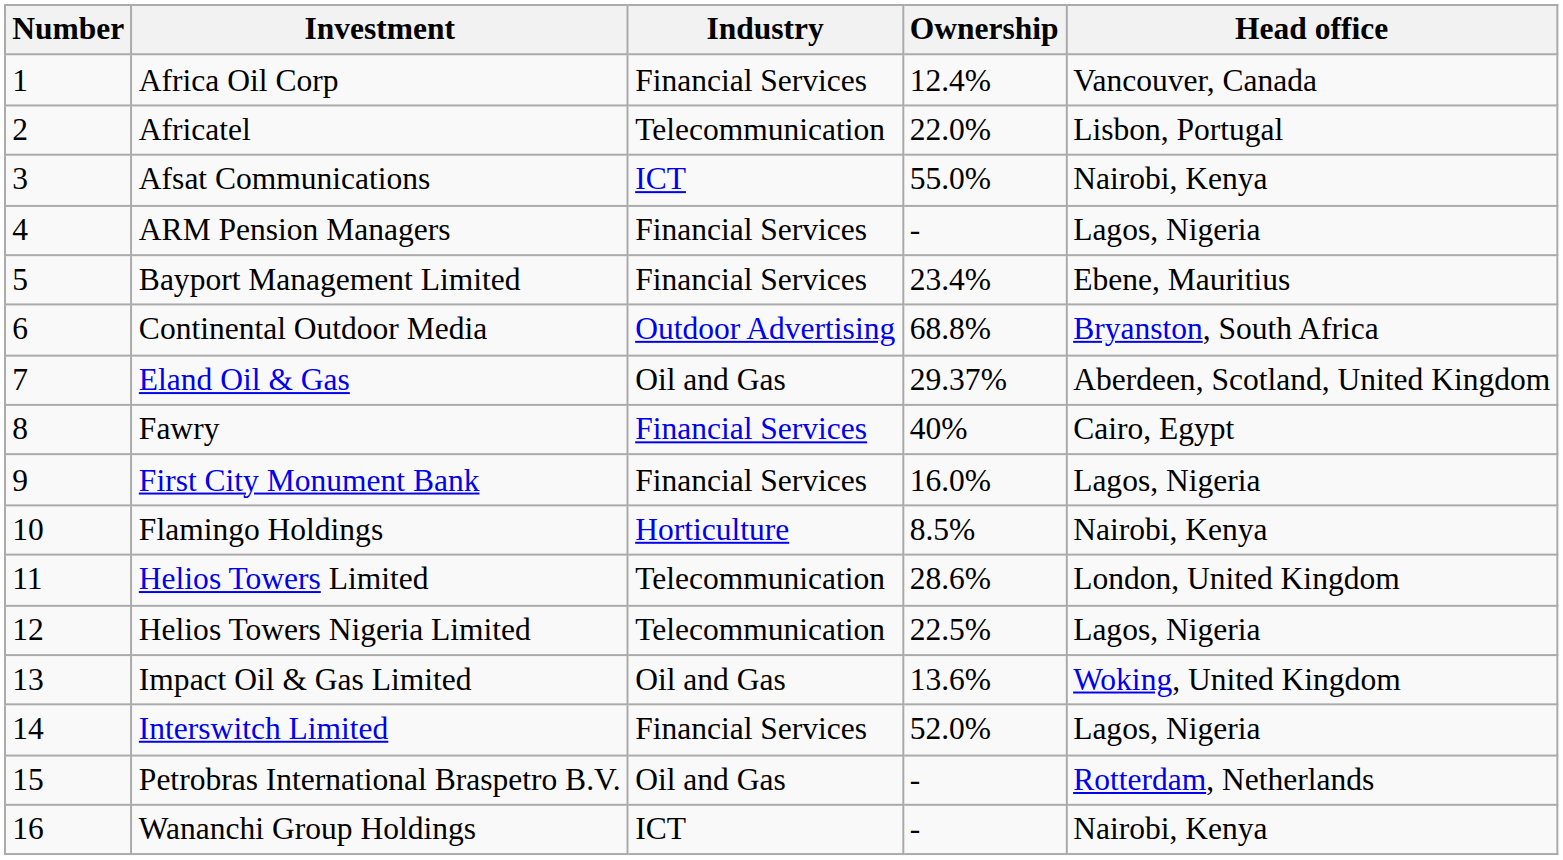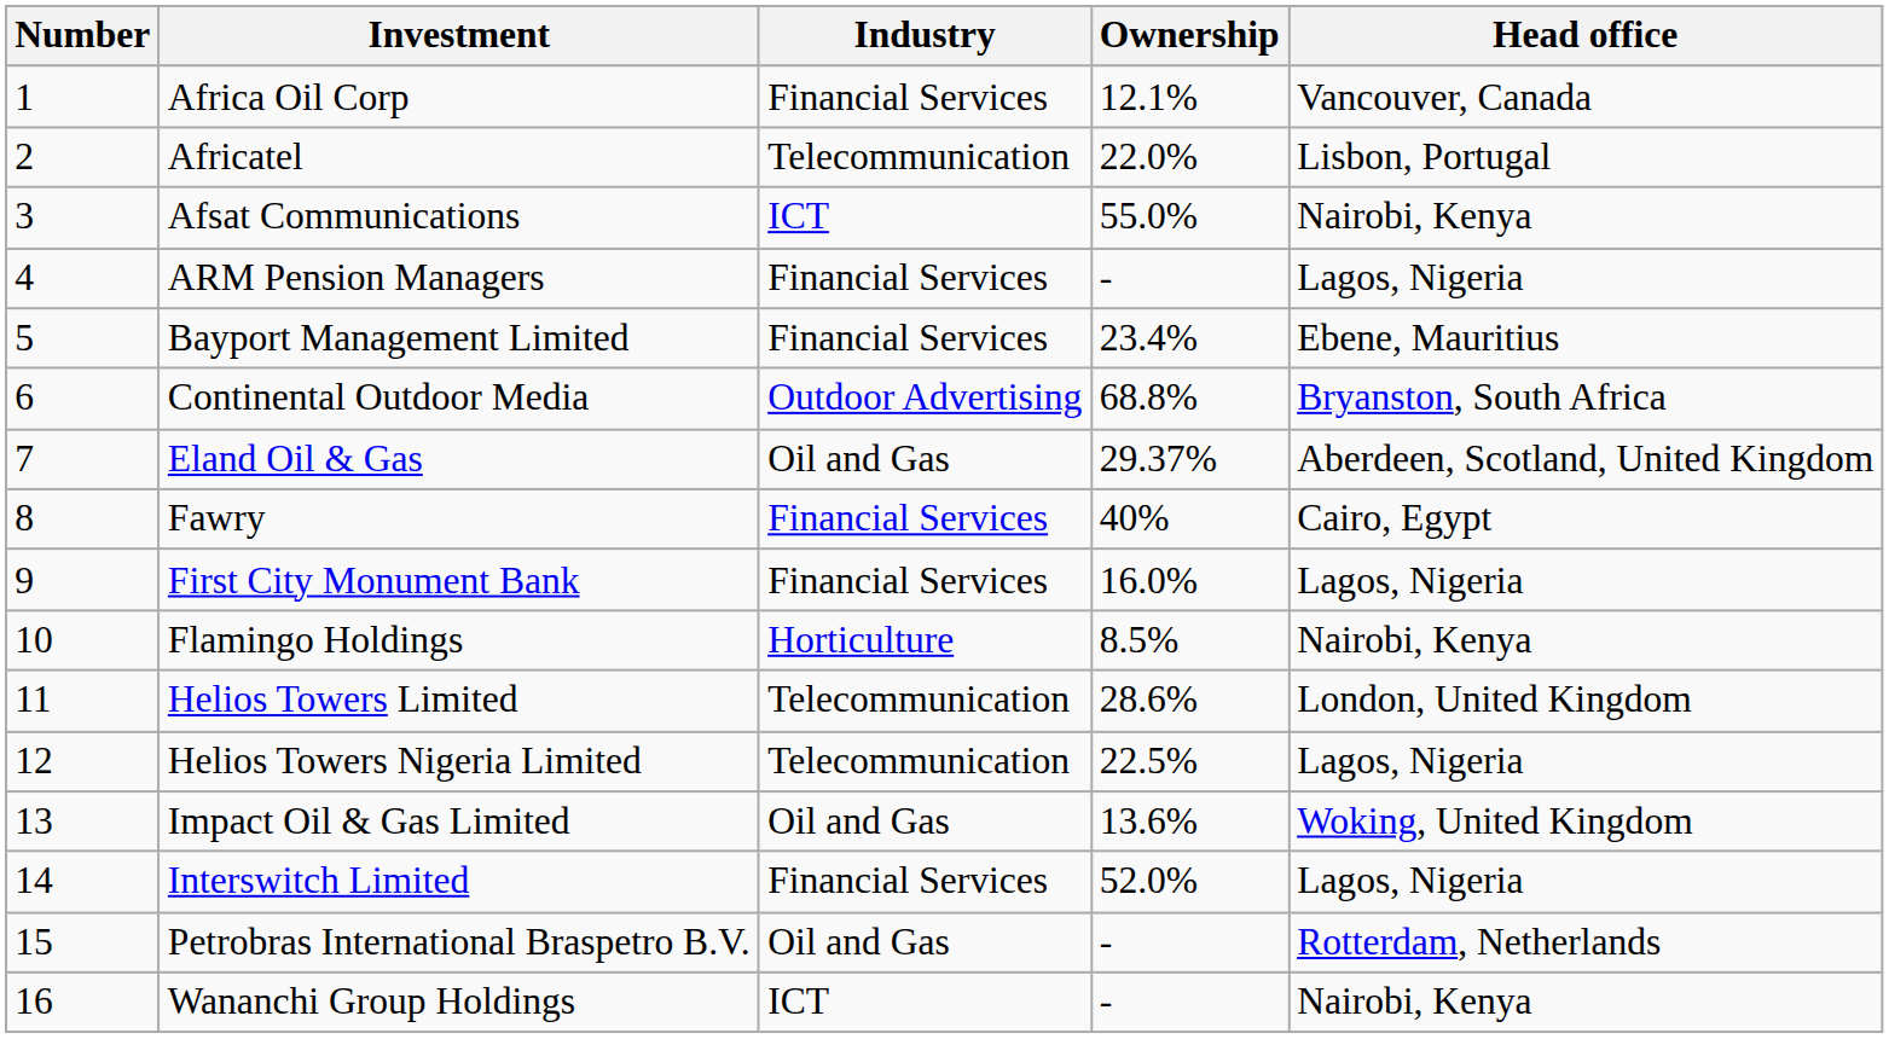Africa Oil Corp | Ownership: 12.4% -> 12.1%
